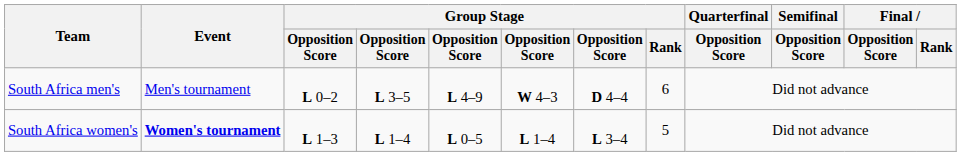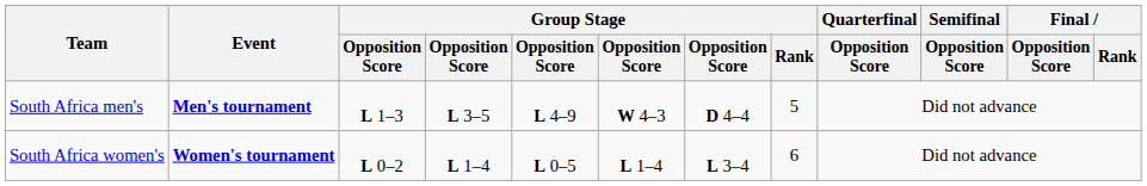South Africa men's | Event: normal -> bold
South Africa men's | column 3: L 0–2 -> L 1–3
South Africa men's | Group Stage / Rank: 6 -> 5
South Africa women's | column 3: L 1–3 -> L 0–2
South Africa women's | Group Stage / Rank: 5 -> 6
